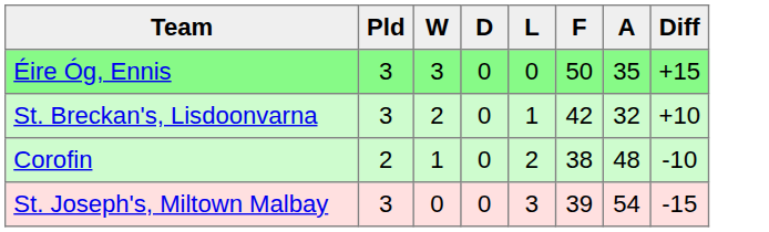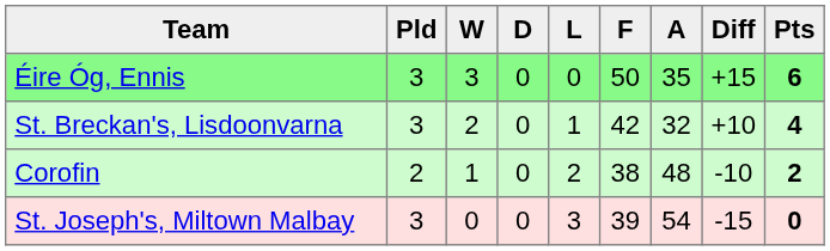+ column: Pts | 6 | 4 | 2 | 0
